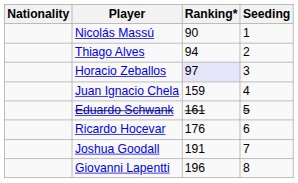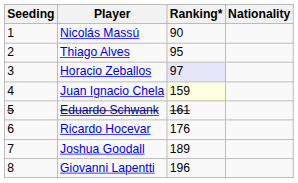columns swapped: Nationality <-> Seeding
Thiago Alves | Ranking*: 94 -> 95
Juan Ignacio Chela | Ranking*: no background -> lightyellow background
Joshua Goodall | Ranking*: 191 -> 189
